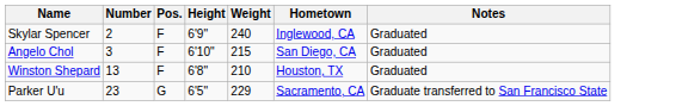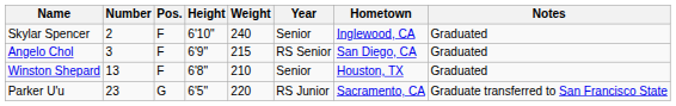+ column: Year | Senior | RS Senior | Senior | RS Junior
Skylar Spencer | Height: 6'9" -> 6'10"
Angelo Chol | Height: 6'10" -> 6'9"
Parker U'u | Weight: 229 -> 220
